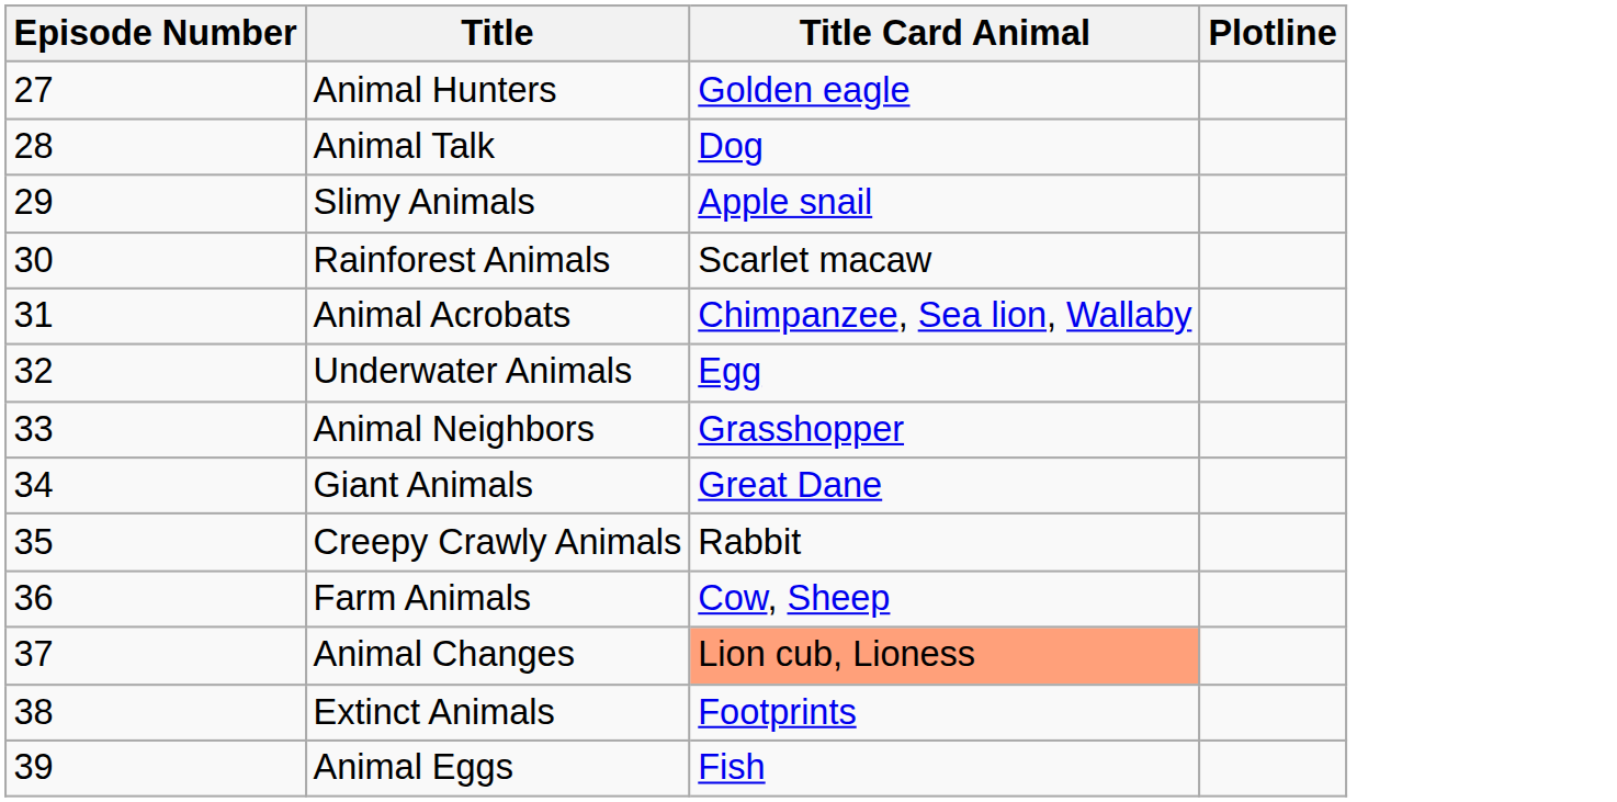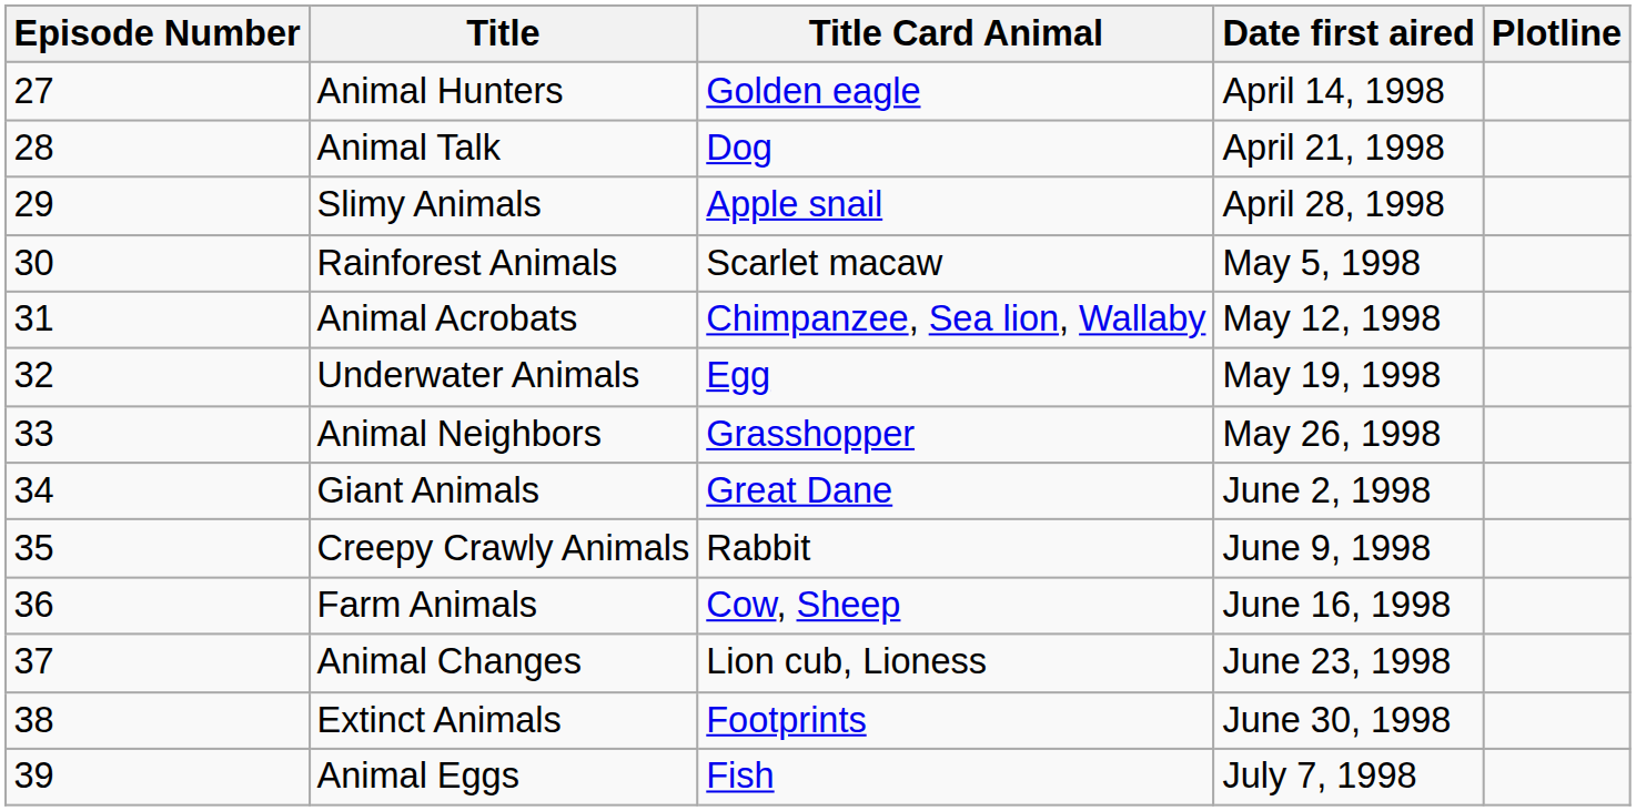+ column: Date first aired | April 14, 1998 | April 21, 1998 | April 28, 1998 | May 5, 1998 | May 12, 1998 | May 19, 1998 | May 26, 1998 | June 2, 1998 | June 9, 1998 | June 16, 1998 | June 23, 1998 | June 30, 1998 | July 7, 1998
Animal Changes | Title Card Animal: lightsalmon background -> no background
